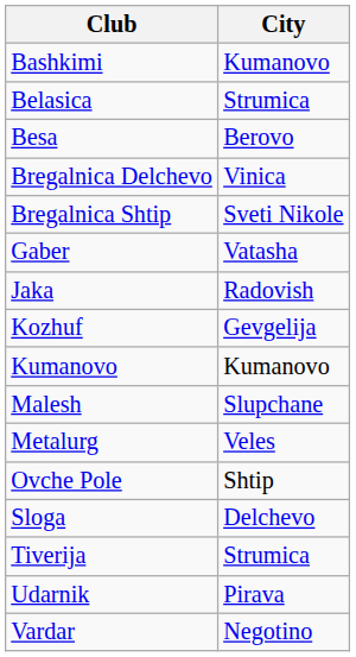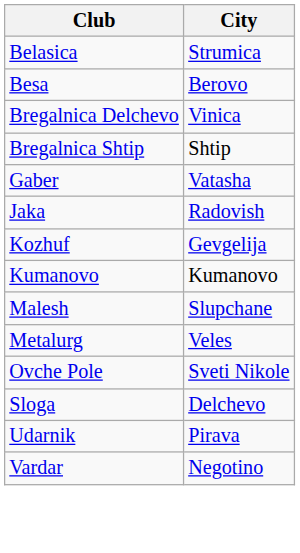- row: Bashkimi | Kumanovo
Bregalnica Shtip | City: Sveti Nikole -> Shtip
Ovche Pole | City: Shtip -> Sveti Nikole
- row: Tiverija | Strumica
